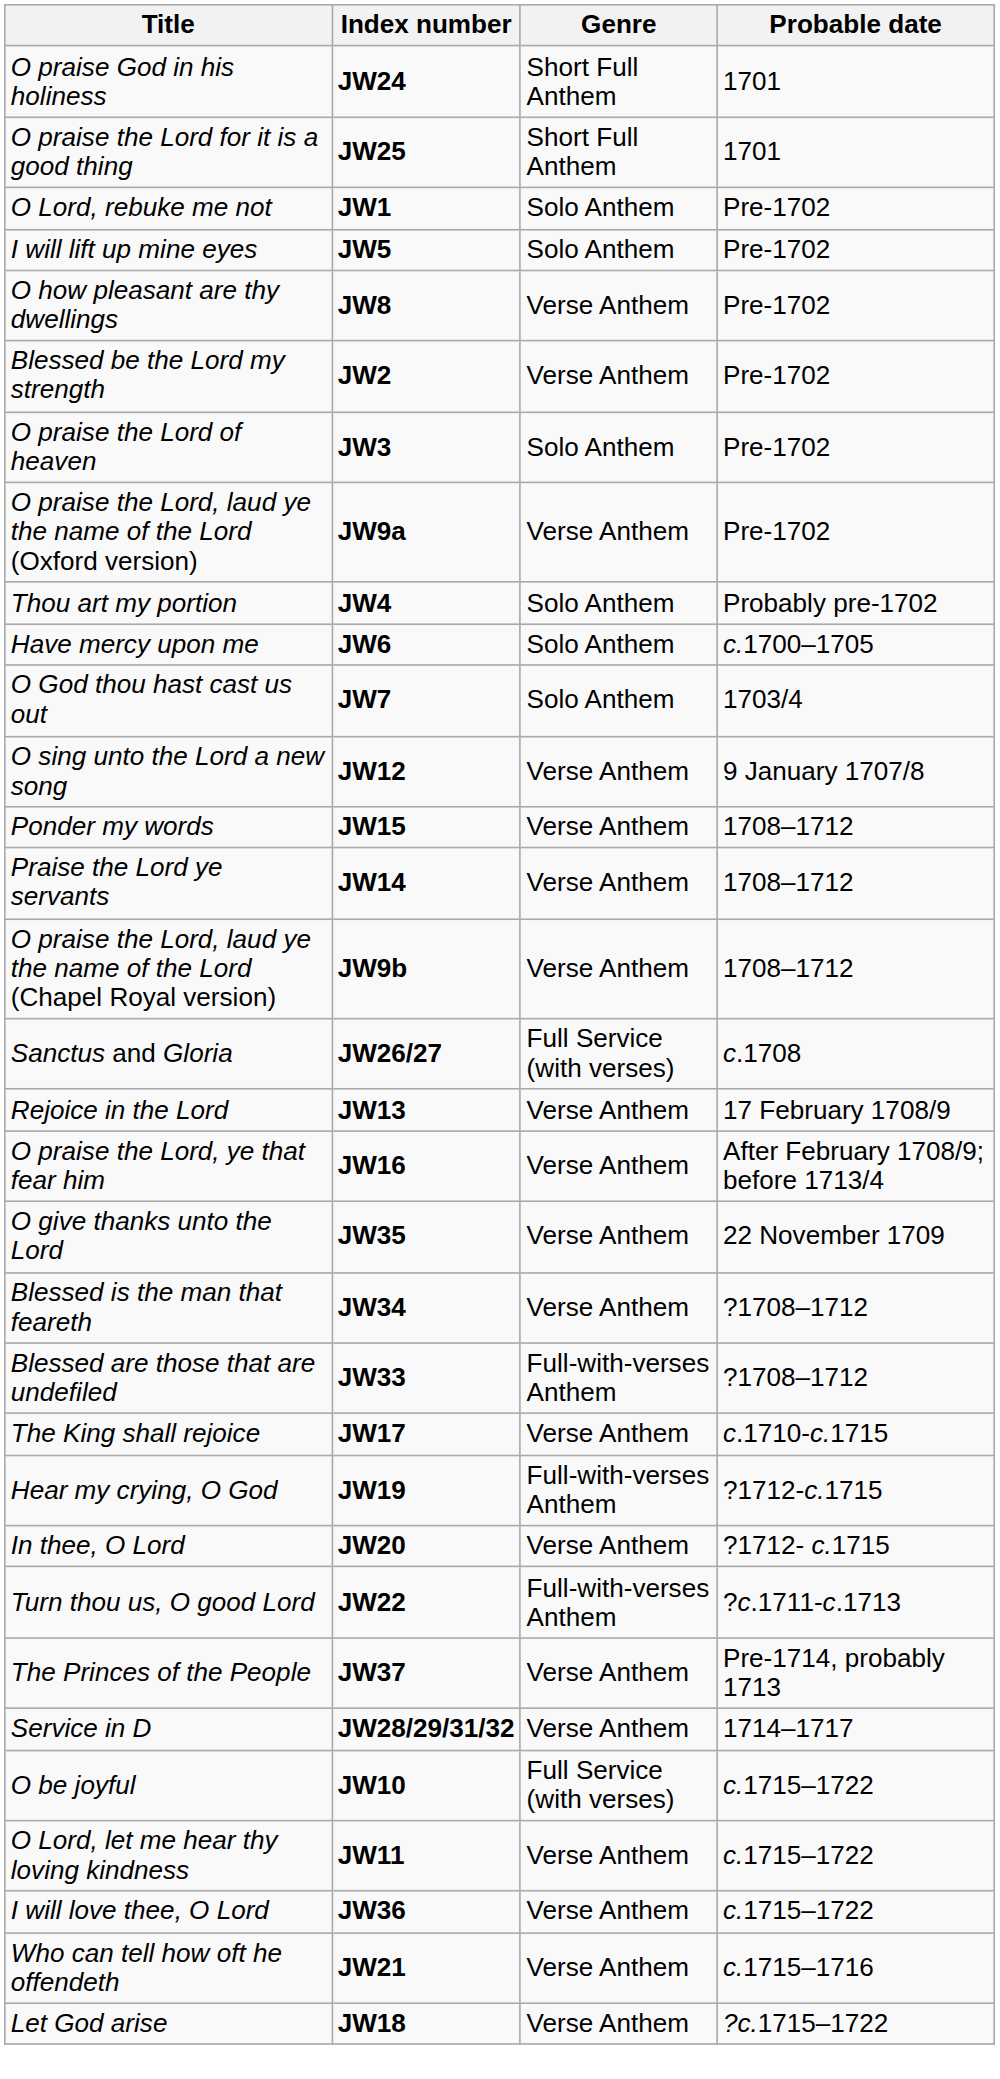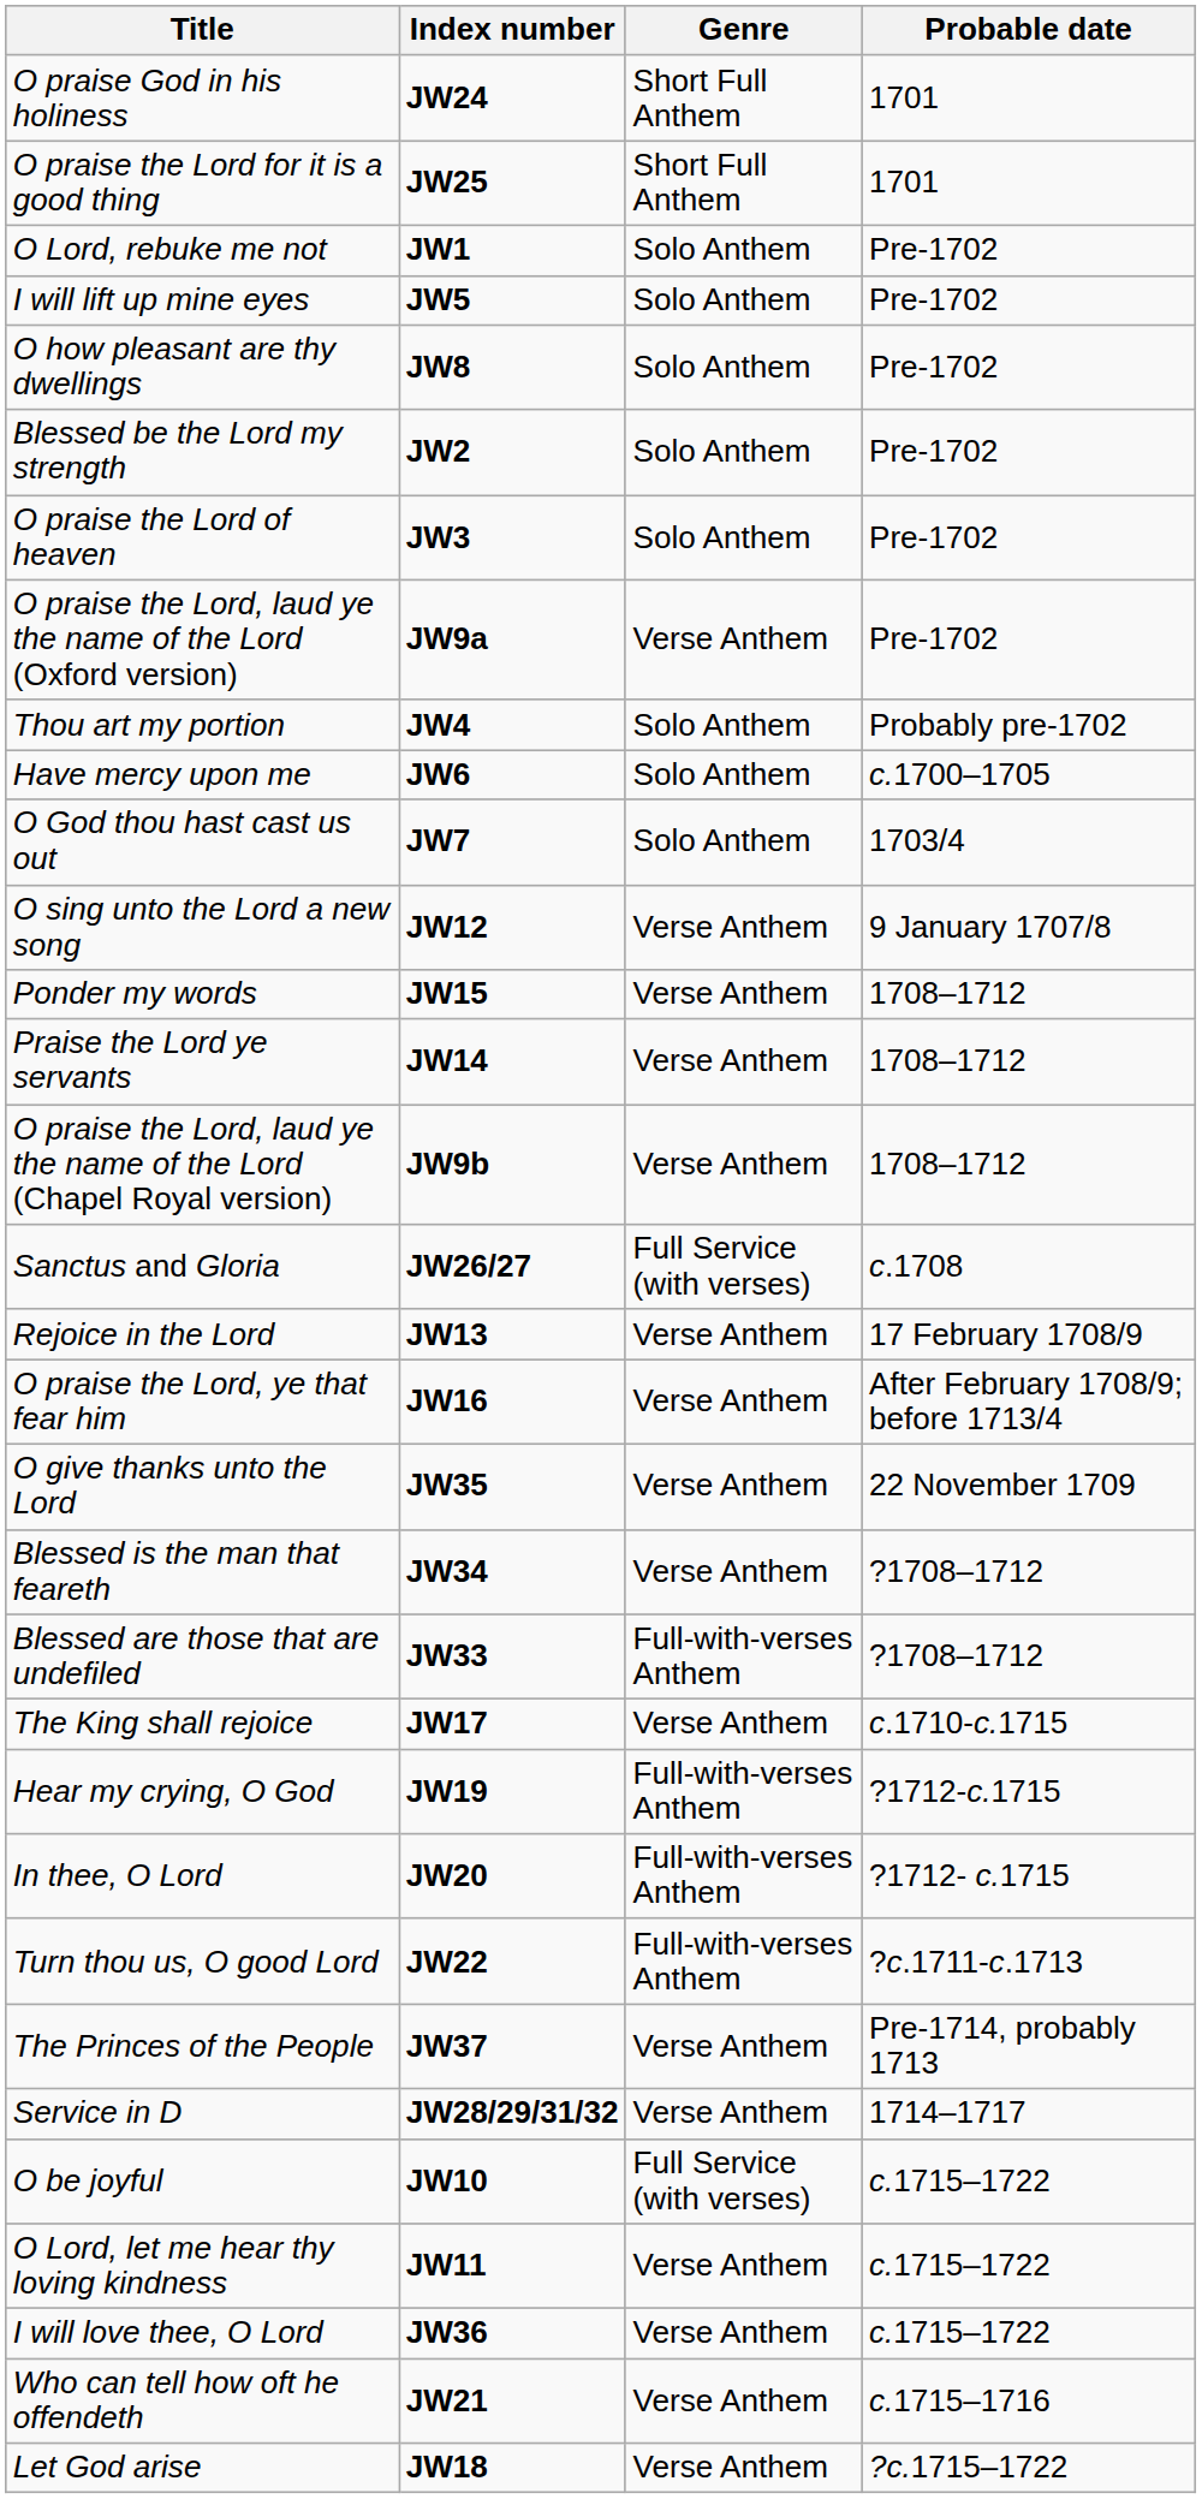O how pleasant are thy dwellings | Genre: Verse Anthem -> Solo Anthem
Blessed be the Lord my strength | Genre: Verse Anthem -> Solo Anthem
In thee, O Lord | Genre: Verse Anthem -> Full-with-verses Anthem
